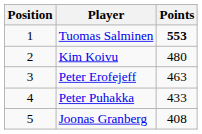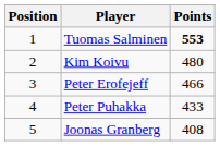Peter Erofejeff | Points: 463 -> 466
